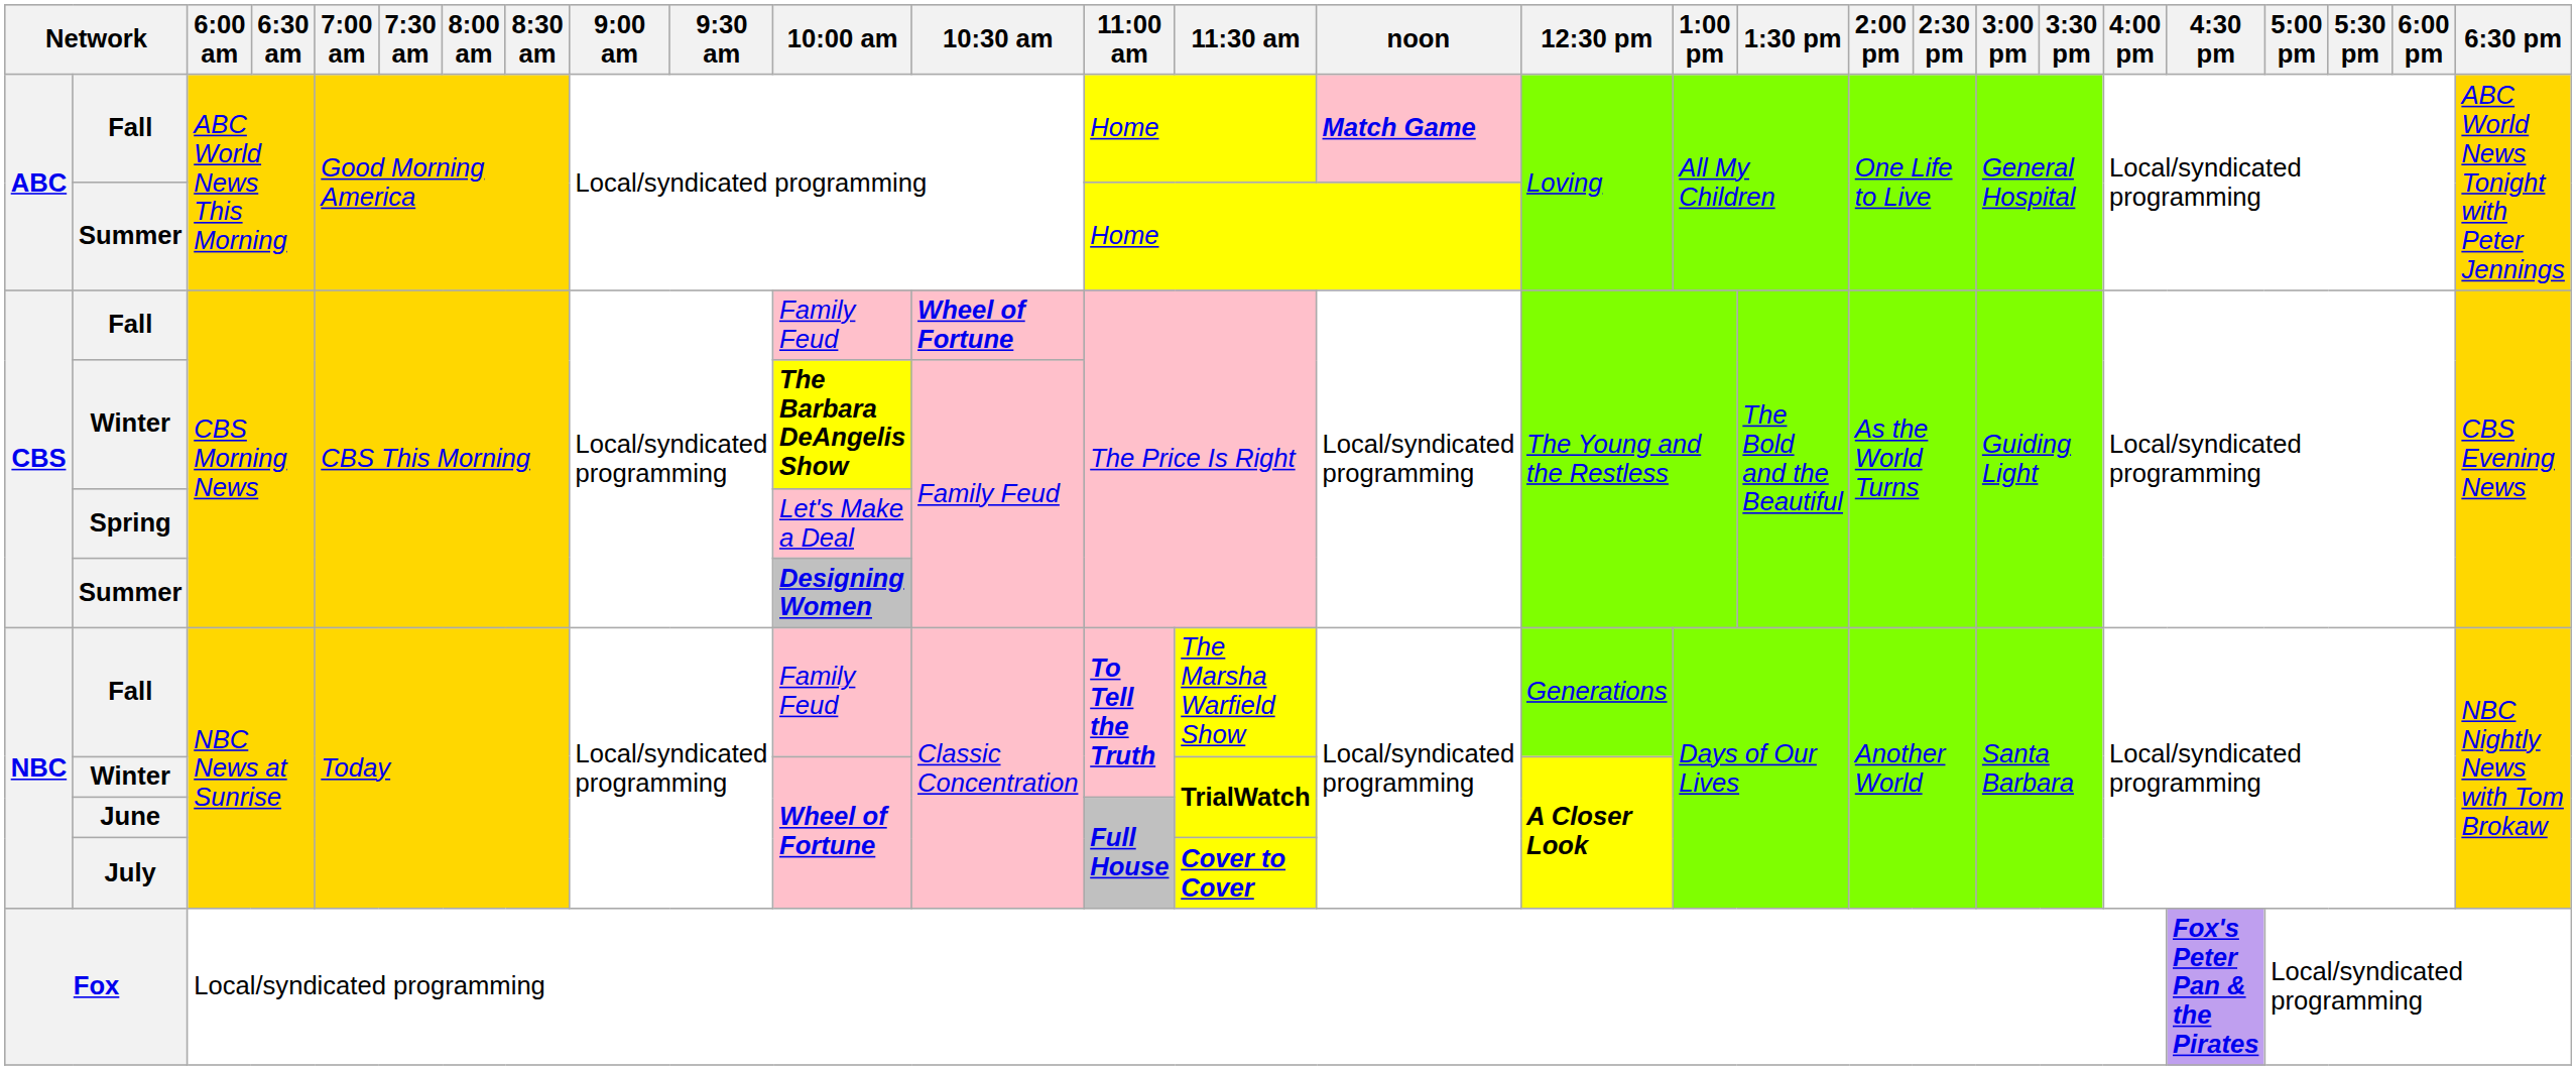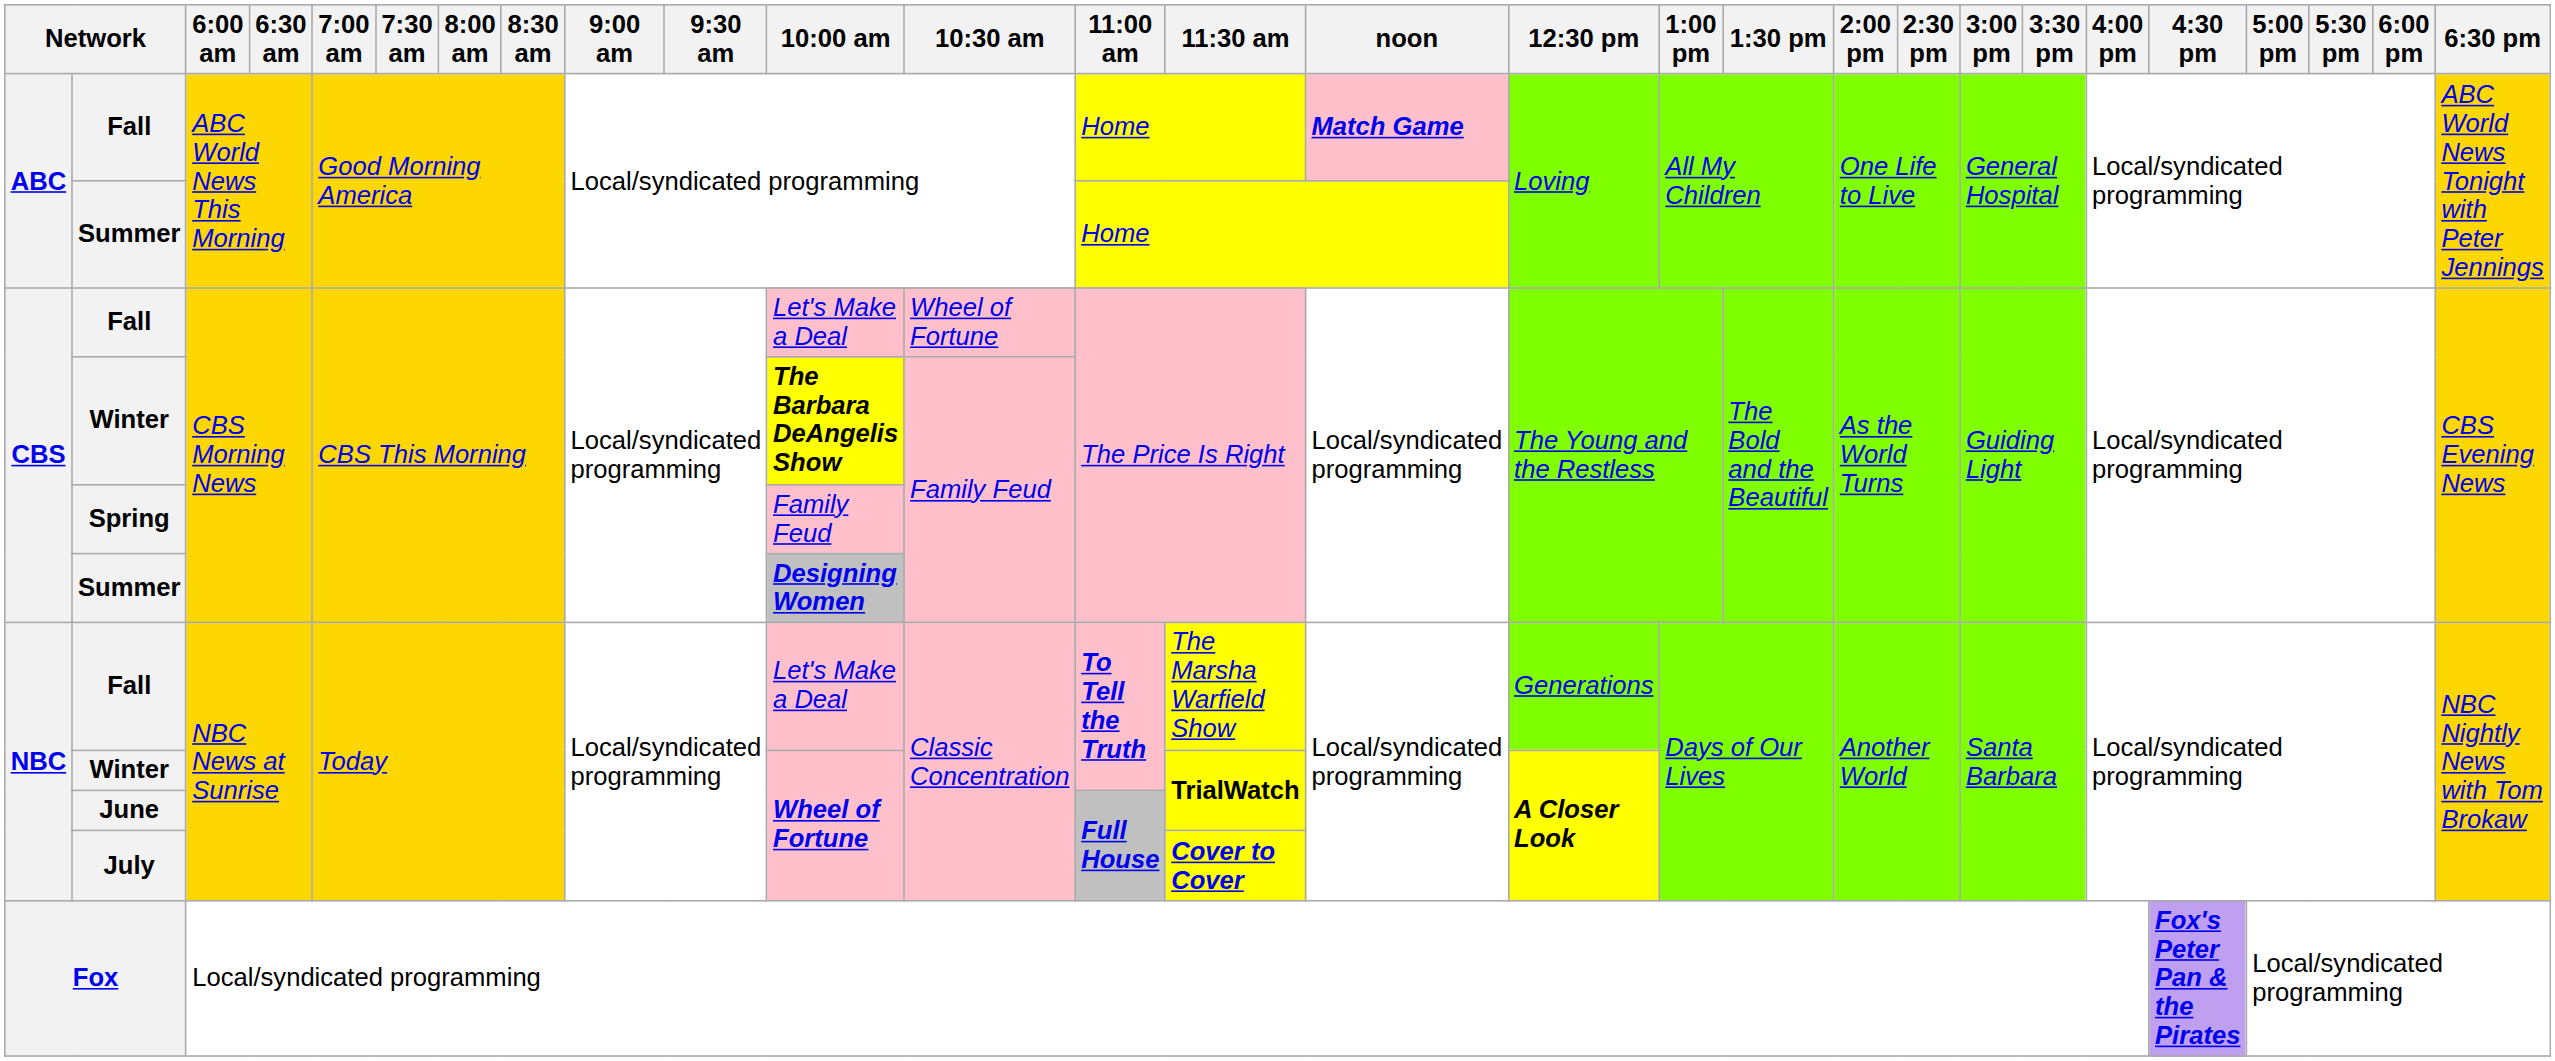CBS / Fall | 10:00 am: Family Feud -> Let's Make a Deal
CBS / Fall | 10:30 am: bold -> normal
Spring | 10:00 am: Let's Make a Deal -> Family Feud
NBC / Fall | 10:00 am: Family Feud -> Let's Make a Deal
